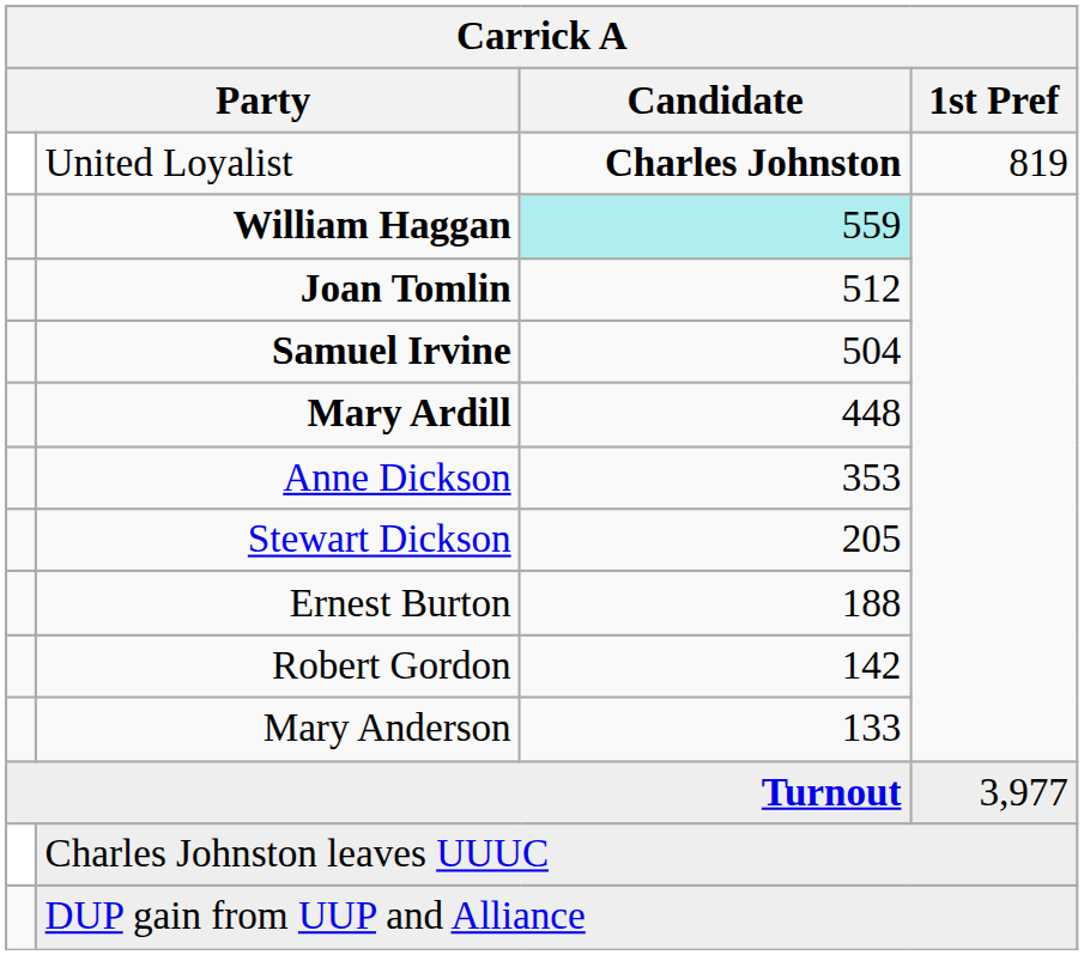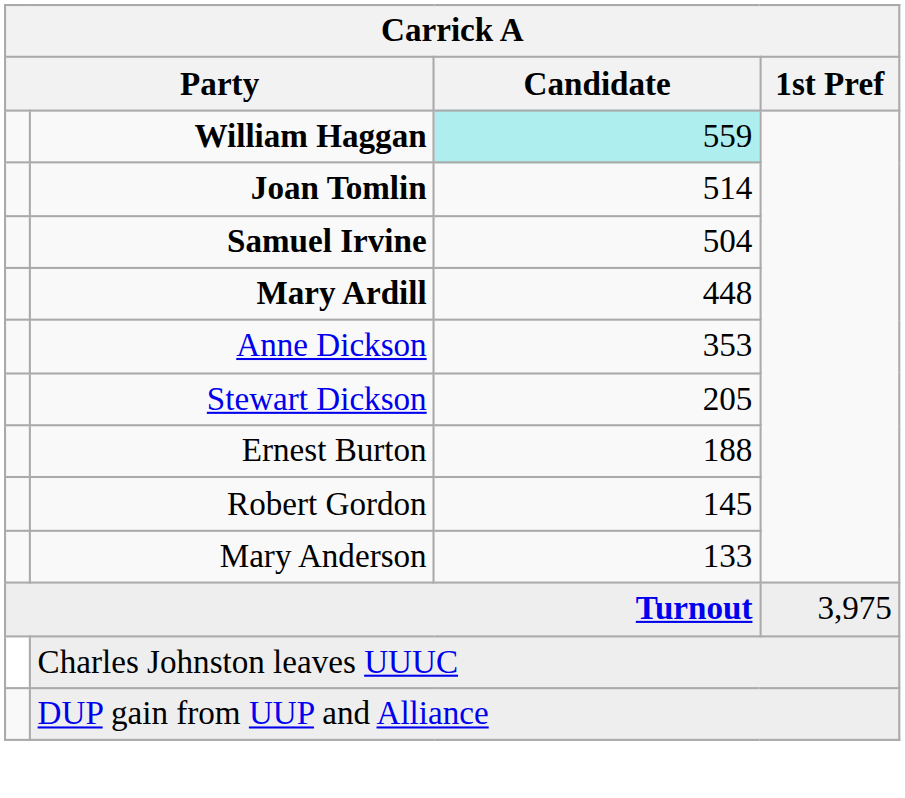- row: United Loyalist | Charles Johnston | 819
Joan Tomlin | Candidate: 512 -> 514
Robert Gordon | Candidate: 142 -> 145
Turnout | 1st Pref: 3,977 -> 3,975
